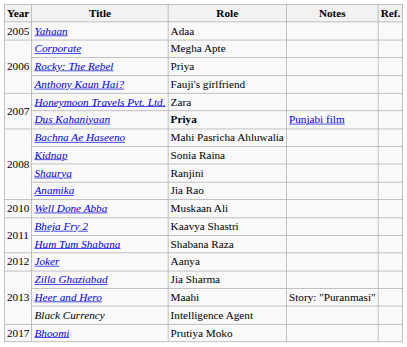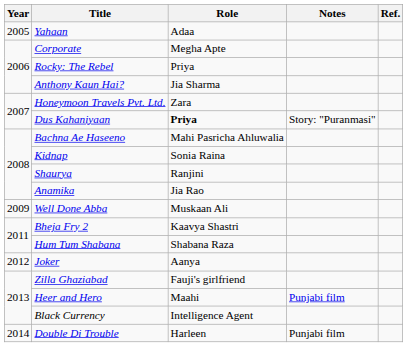Anthony Kaun Hai? | Role: Fauji's girlfriend -> Jia Sharma
Dus Kahaniyaan | Notes: Punjabi film -> Story: "Puranmasi"
Well Done Abba | Year: 2010 -> 2009
Zilla Ghaziabad | Role: Jia Sharma -> Fauji's girlfriend
Heer and Hero | Notes: Story: "Puranmasi" -> Punjabi film
+ row: 2014 | Double Di Trouble | Harleen | Punjabi film
- row: 2017 | Bhoomi | Prutiya Moko
